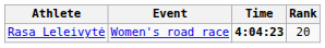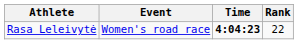Rasa Leleivytė | Rank: 20 -> 22
